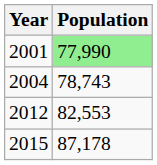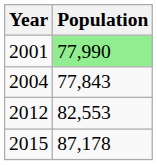2004 | Population: 78,743 -> 77,843
